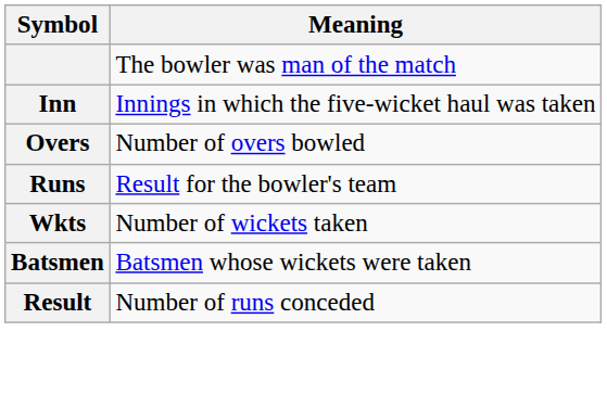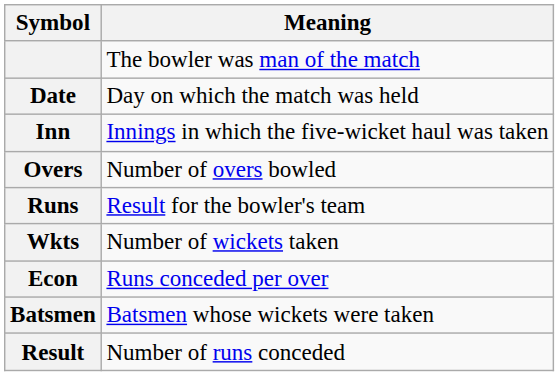+ row: Date | Day on which the match was held
+ row: Econ | Runs conceded per over
